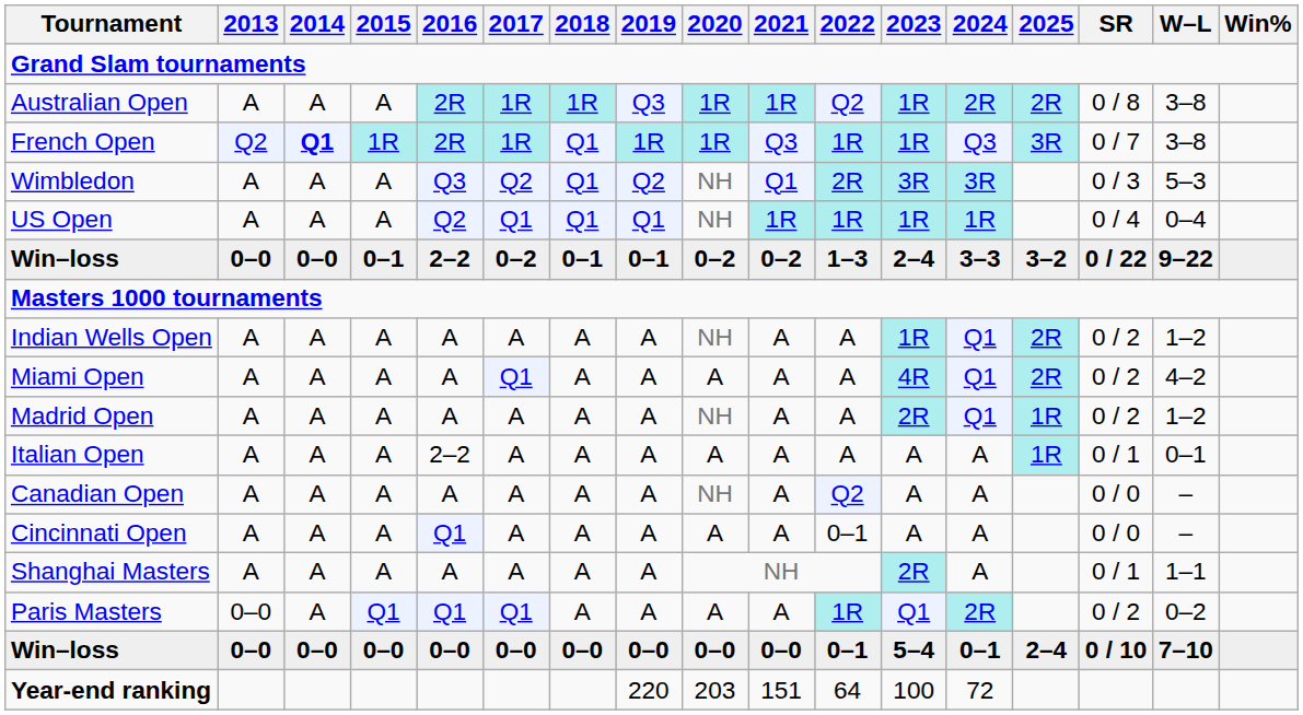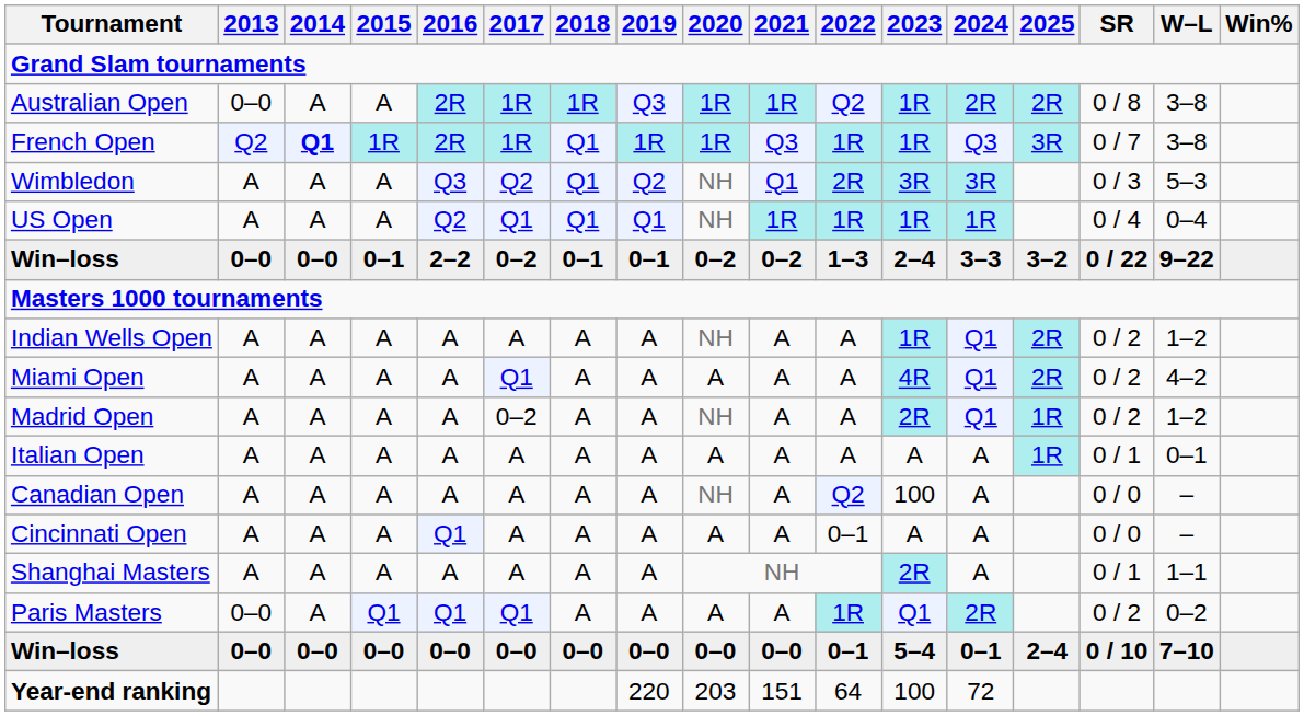Australian Open | 2013: A -> 0–0
Madrid Open | 2017: A -> 0–2
Italian Open | 2016: 2–2 -> A
Canadian Open | 2023: A -> 100
